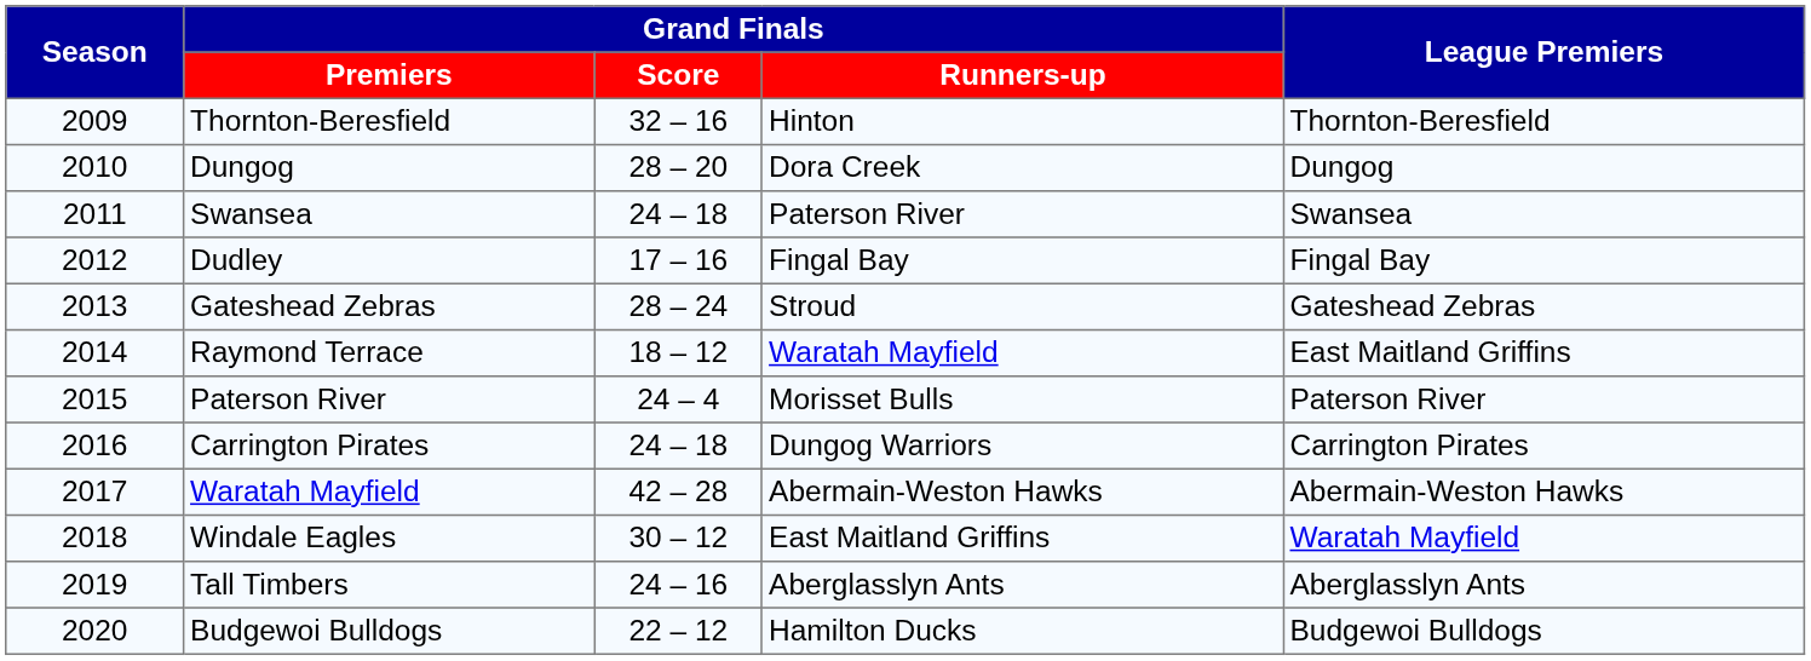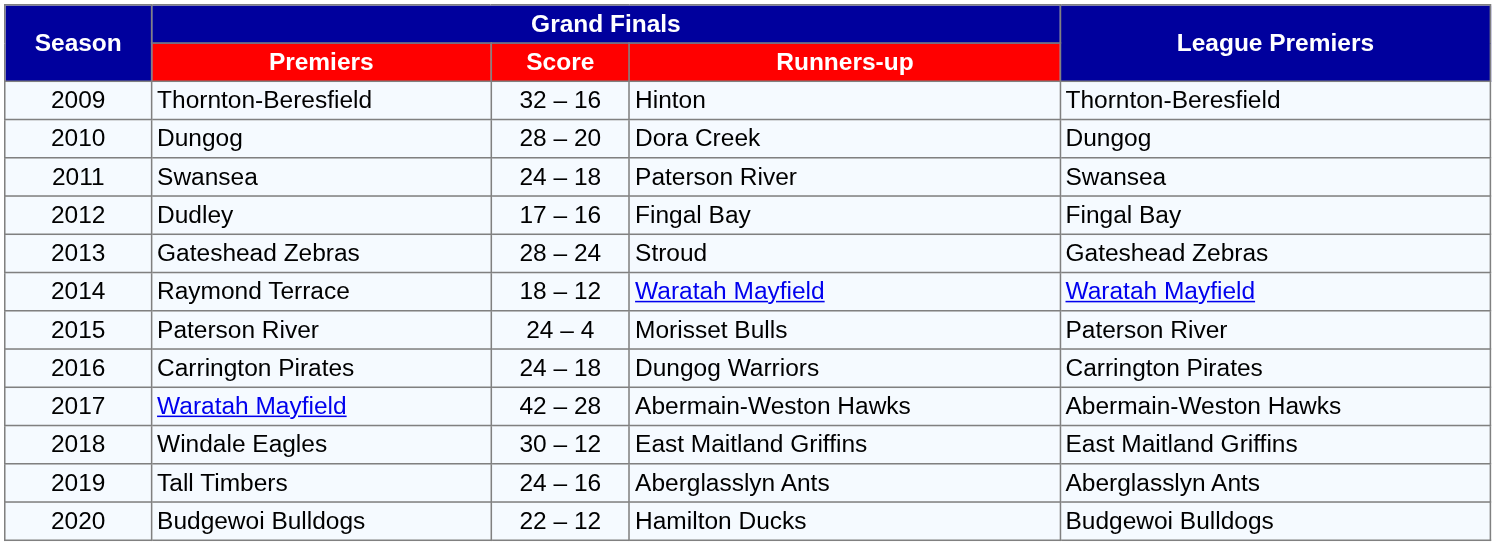Raymond Terrace | League Premiers: East Maitland Griffins -> Waratah Mayfield
Windale Eagles | League Premiers: Waratah Mayfield -> East Maitland Griffins
